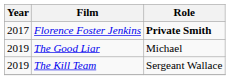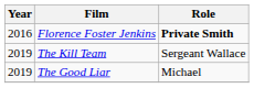Florence Foster Jenkins | Year: 2017 -> 2016
rows swapped: The Kill Team <-> The Good Liar
